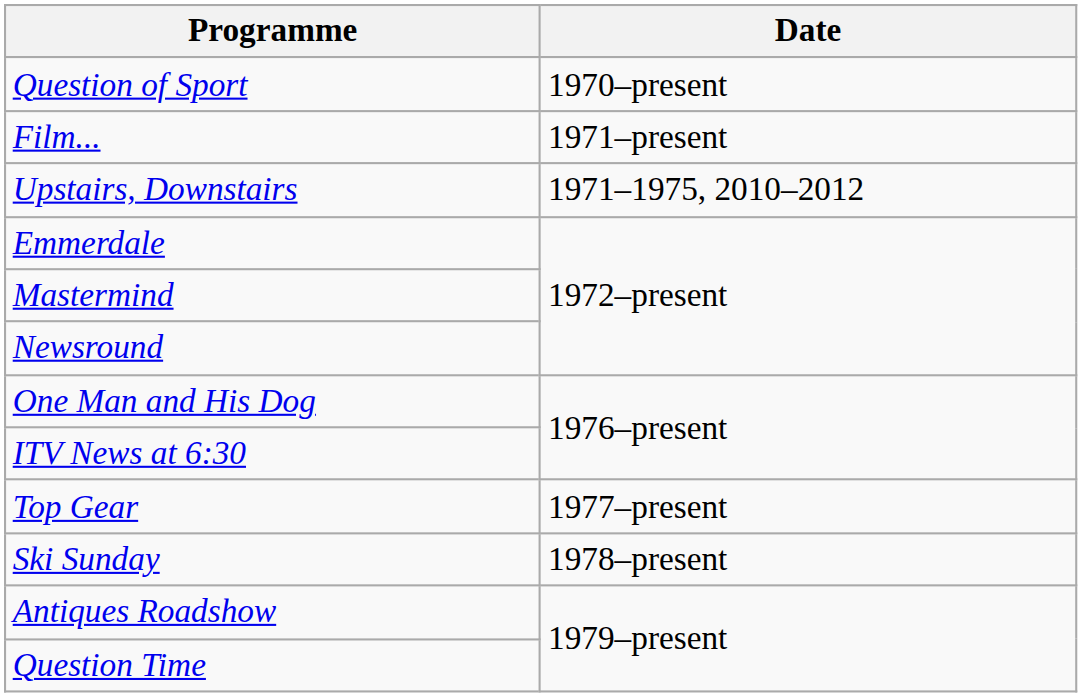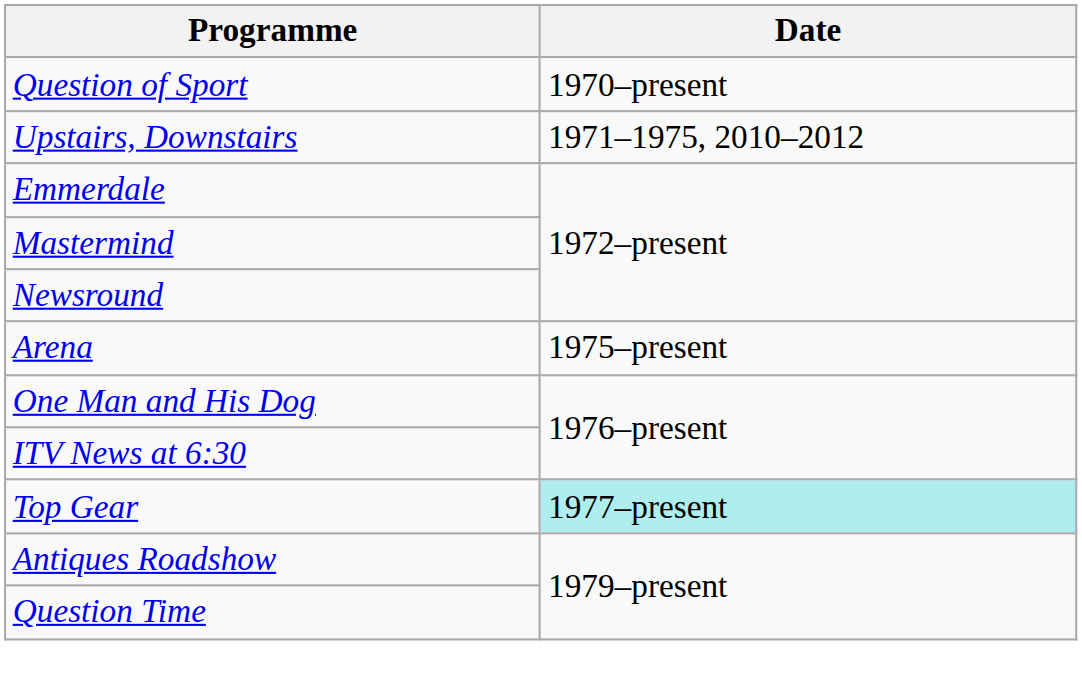- row: Film... | 1971–present
+ row: Arena | 1975–present
Top Gear | Date: no background -> paleturquoise background
- row: Ski Sunday | 1978–present
